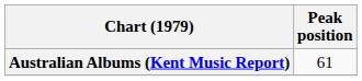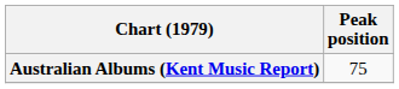Australian Albums (Kent Music Report) | Peak position: 61 -> 75
